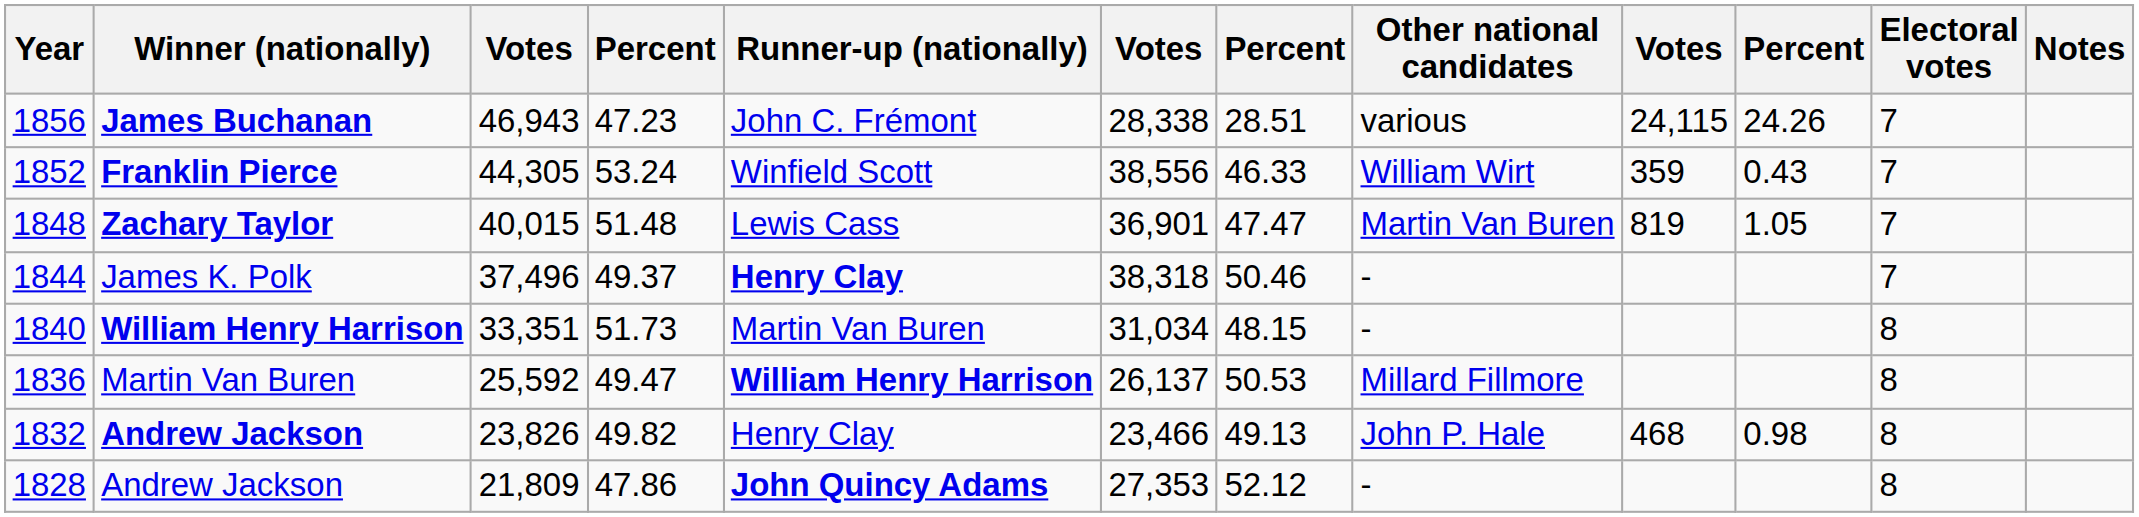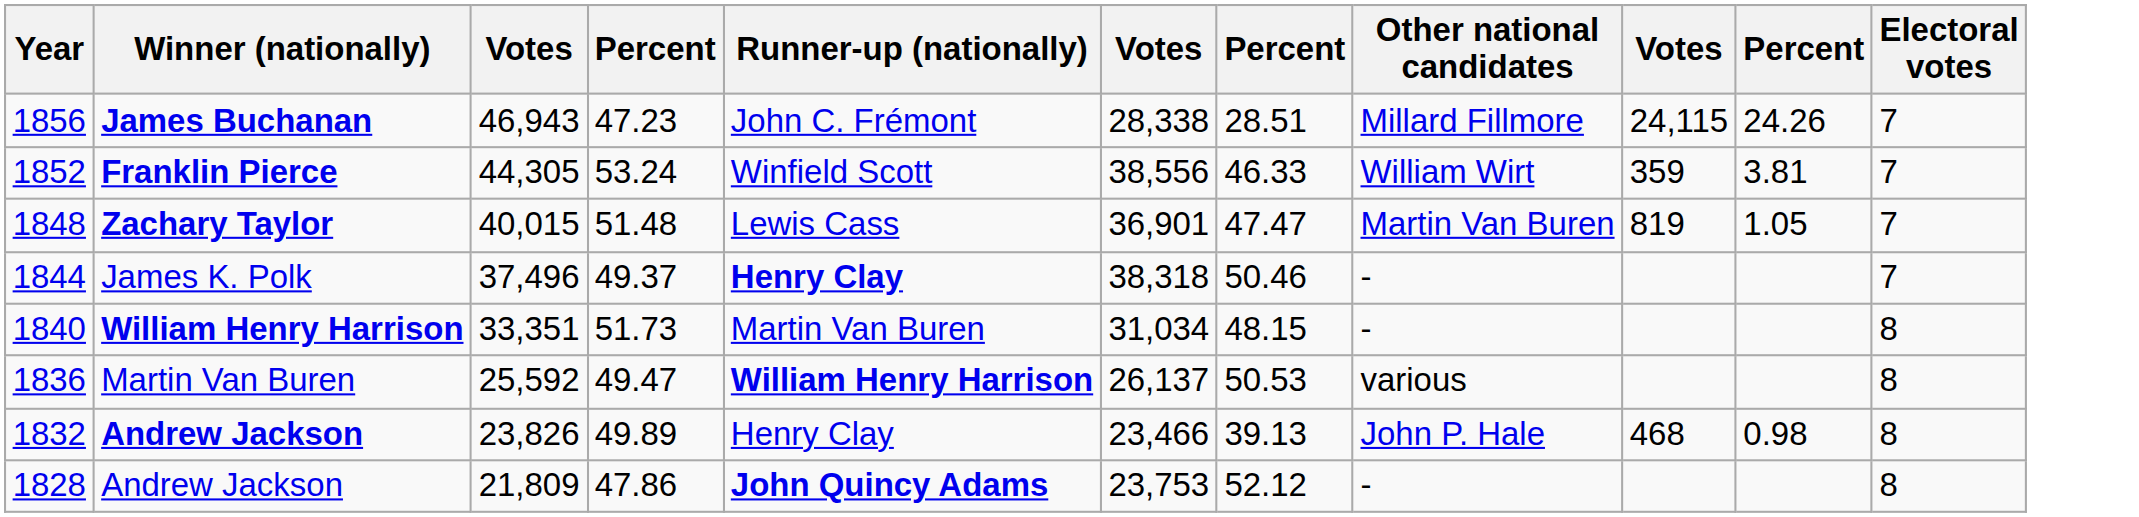- column: Notes
1856 | Other national candidates: various -> Millard Fillmore
1852 | column 10: 0.43 -> 3.81
1836 | Other national candidates: Millard Fillmore -> various
1832 | column 4: 49.82 -> 49.89
1832 | column 7: 49.13 -> 39.13
1828 | column 6: 27,353 -> 23,753
